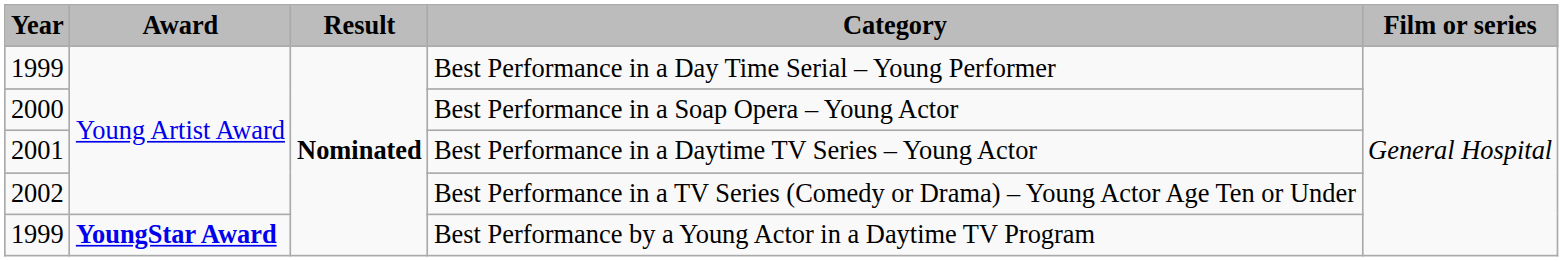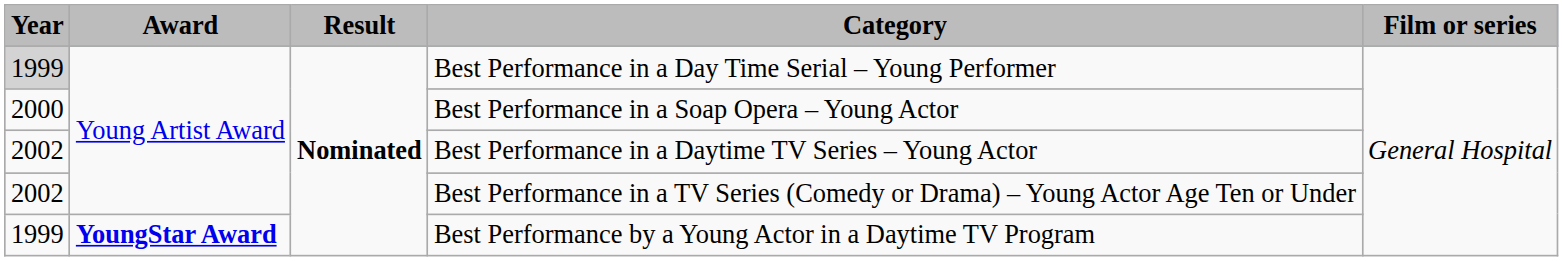Best Performance in a Day Time Serial – Young Performer | Year: no background -> lightgrey background
Best Performance in a Daytime TV Series – Young Actor | Year: 2001 -> 2002
